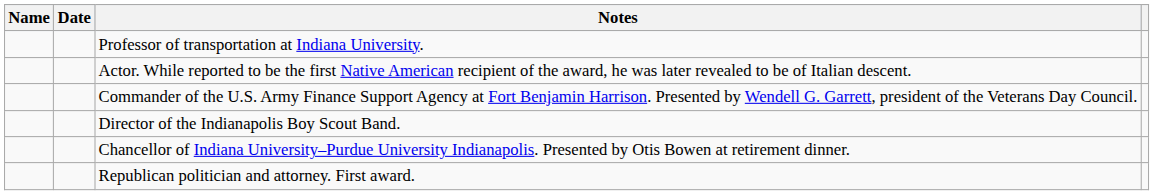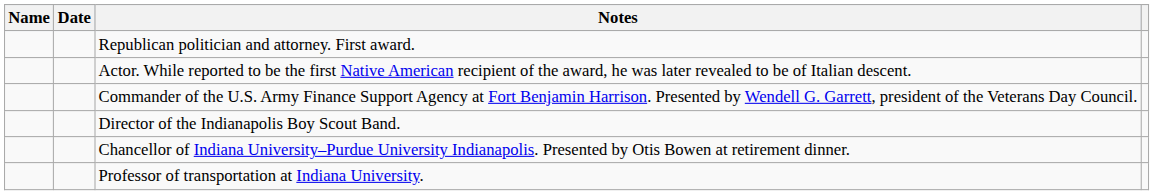rows swapped: Republican politician and attorney. First award. <-> Professor of transportation at Indiana University.
